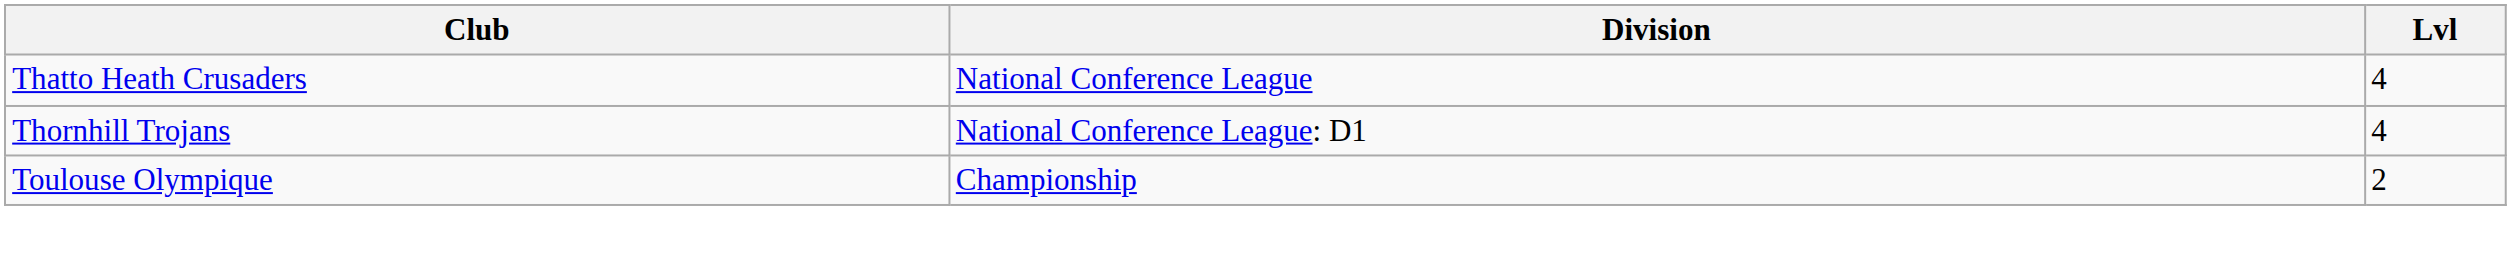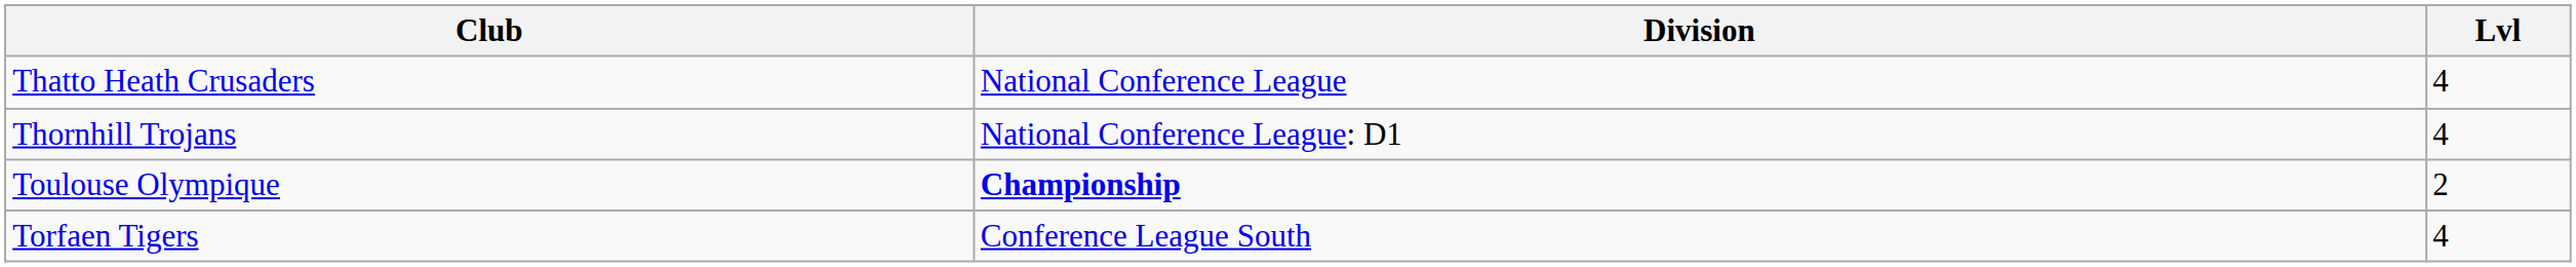Toulouse Olympique | Division: normal -> bold
+ row: Torfaen Tigers | Conference League South | 4
